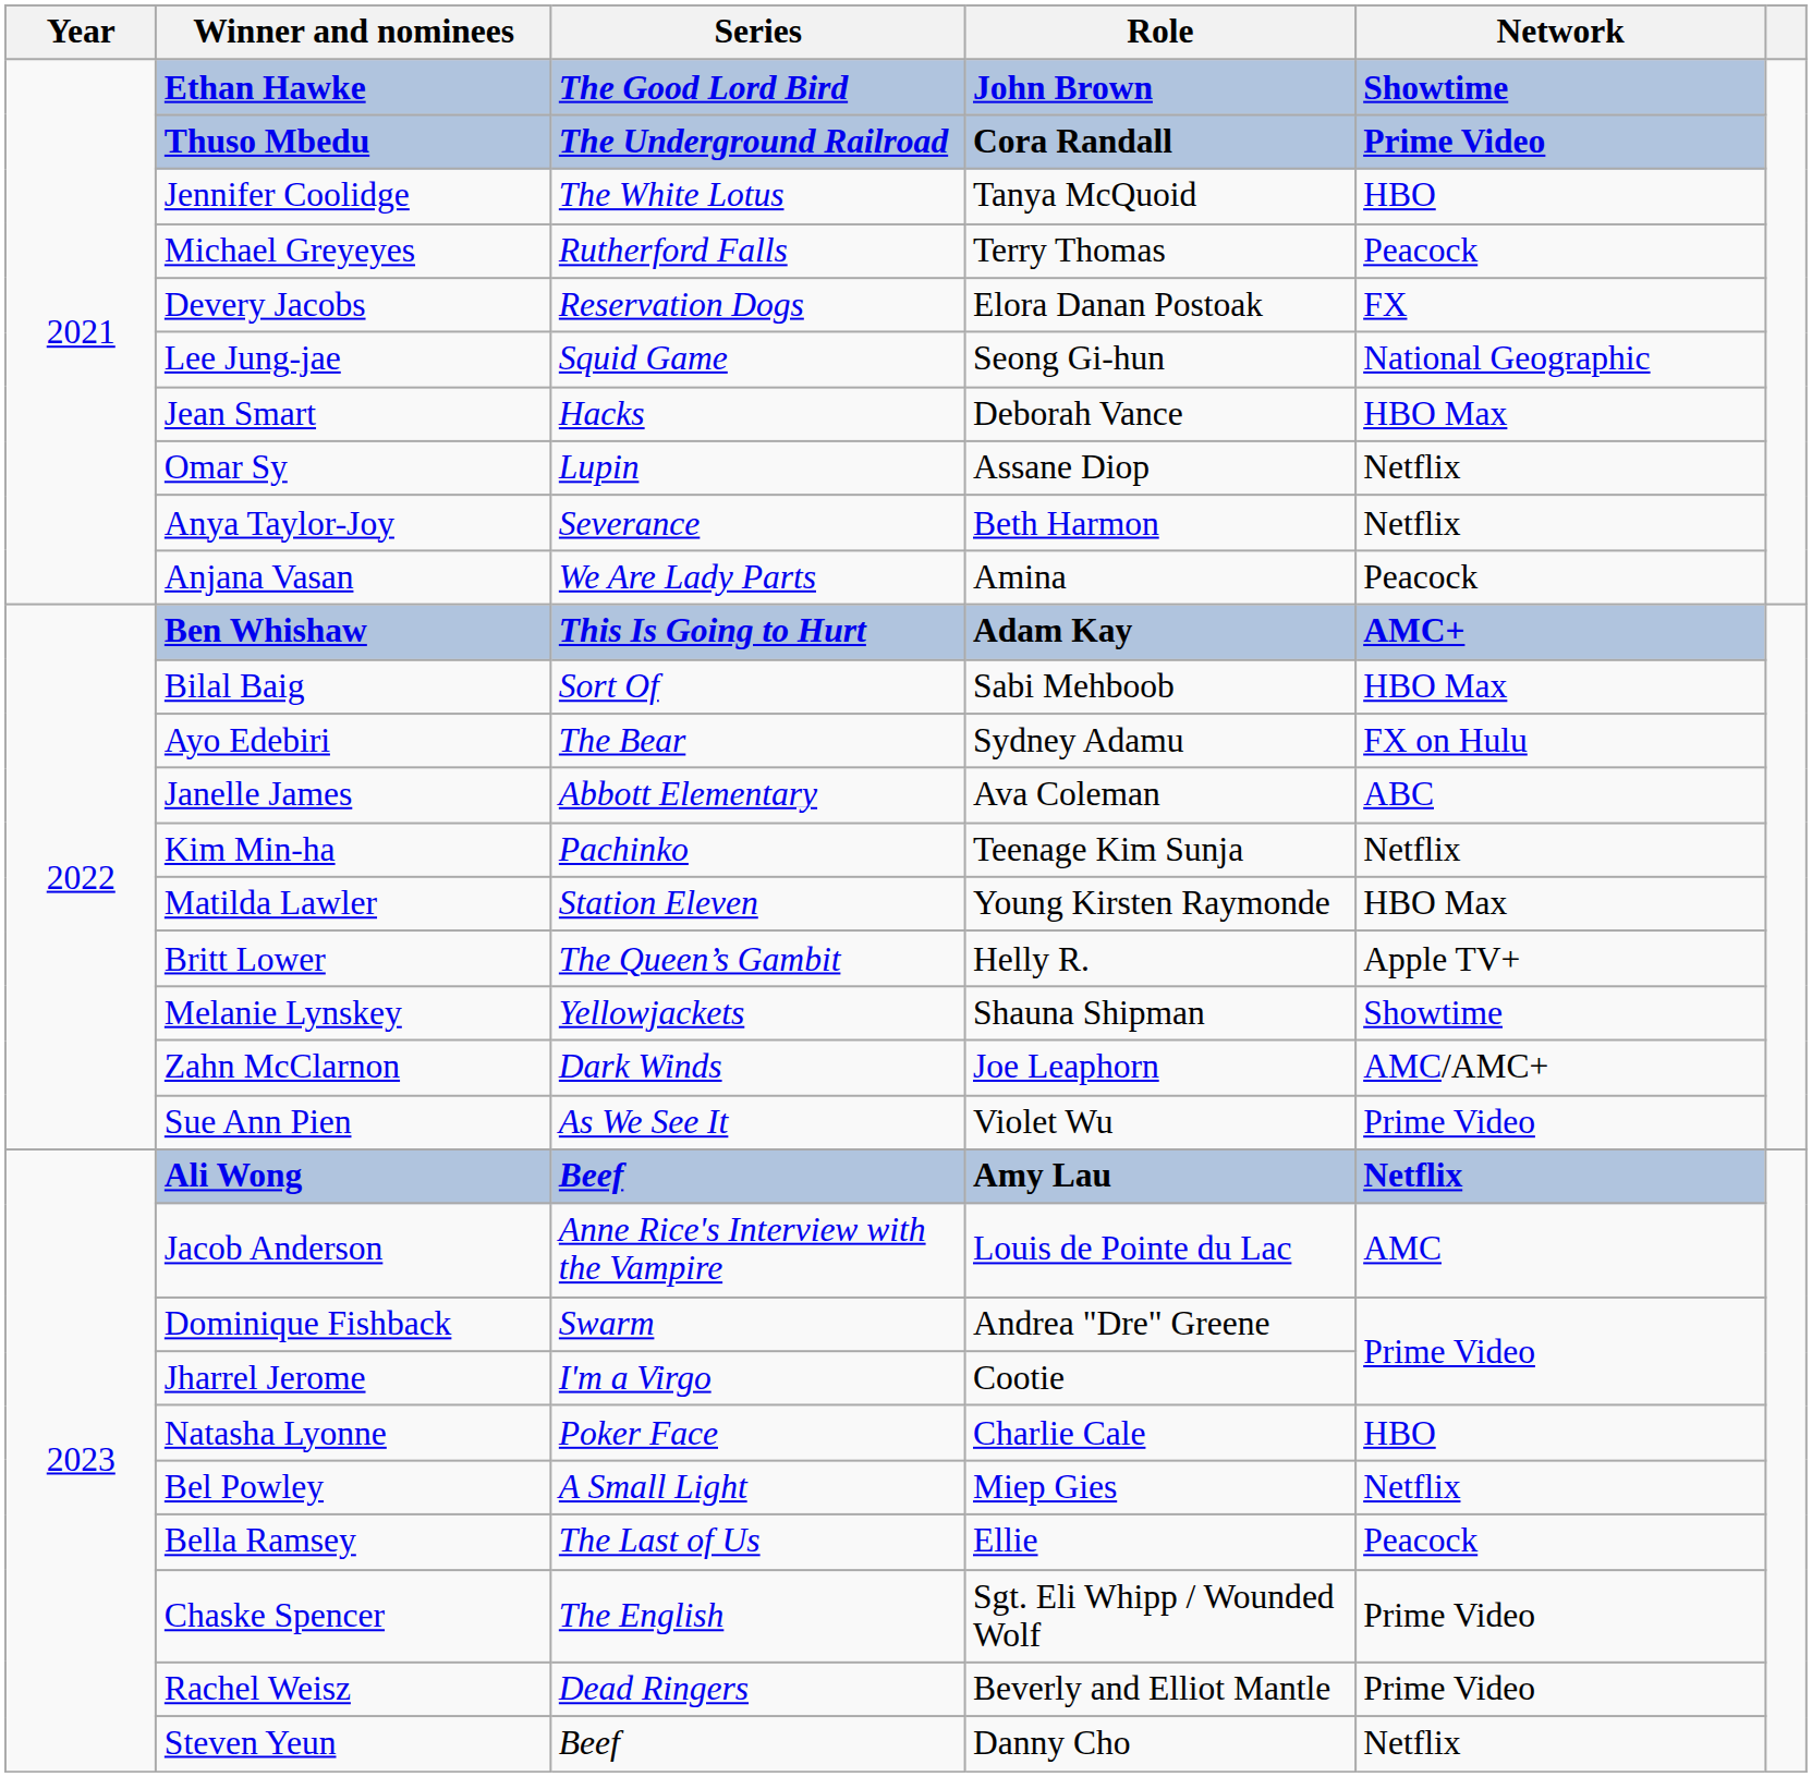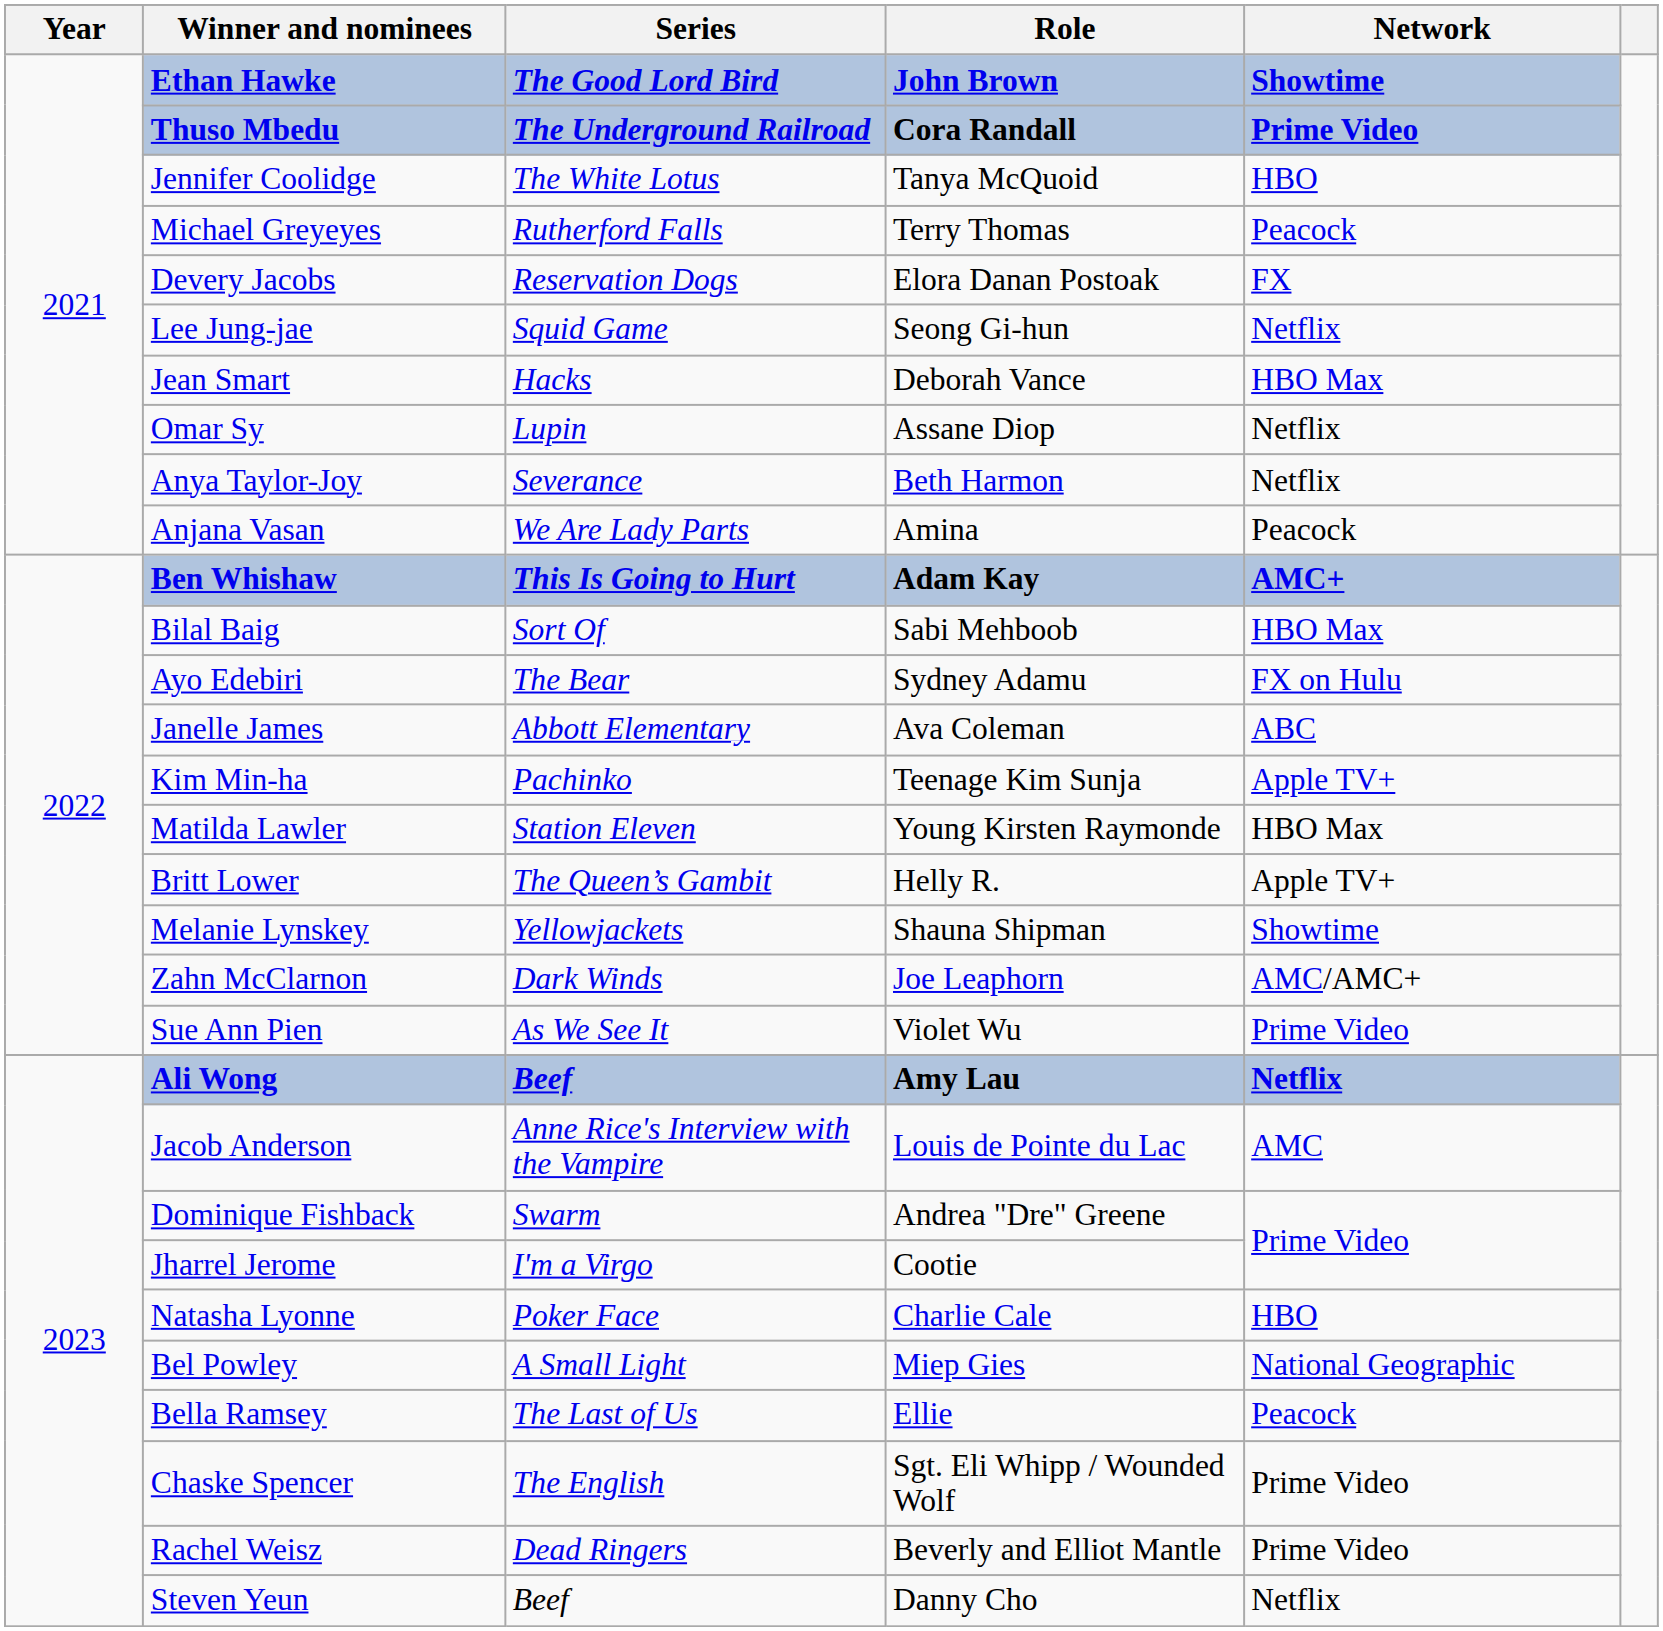Lee Jung-jae | Network: National Geographic -> Netflix
Kim Min-ha | Network: Netflix -> Apple TV+
Bel Powley | Network: Netflix -> National Geographic
